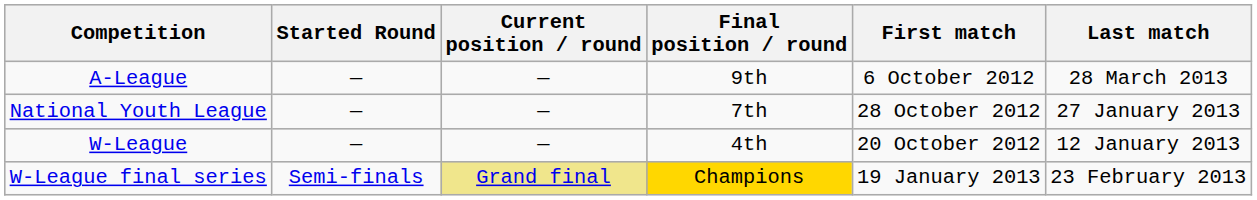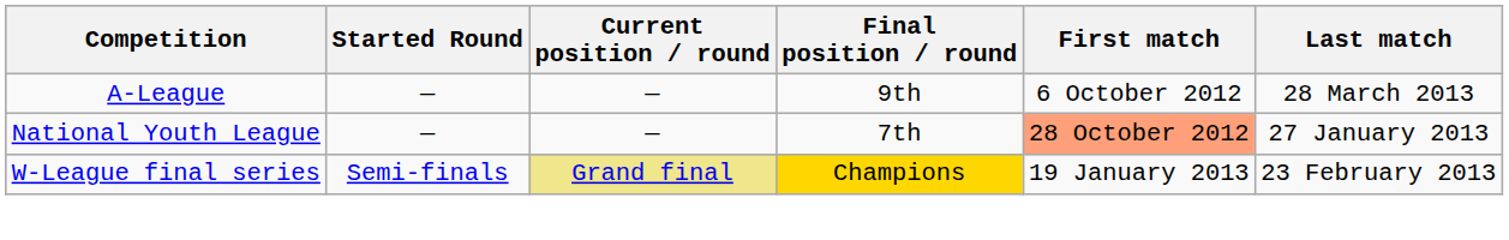National Youth League | First match: no background -> lightsalmon background
- row: W-League | — | — | 4th | 20 October 2012 | 12 January 2013
